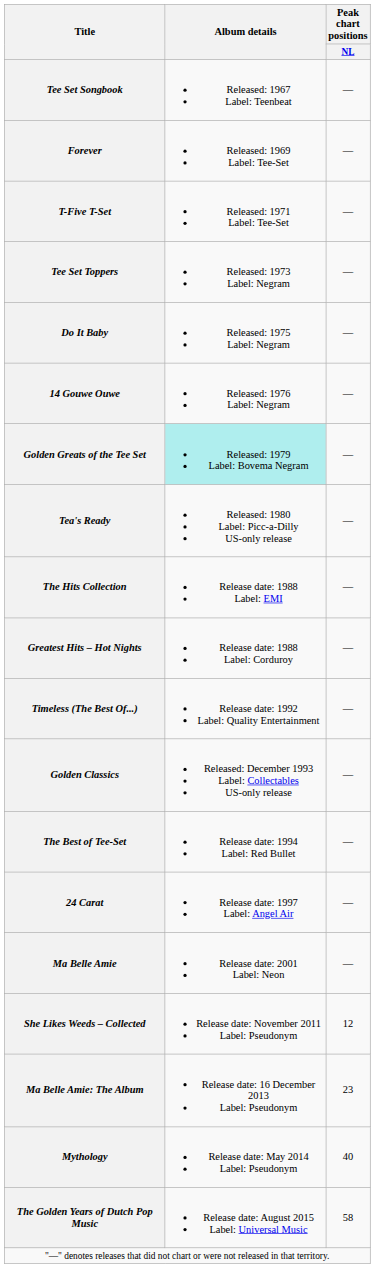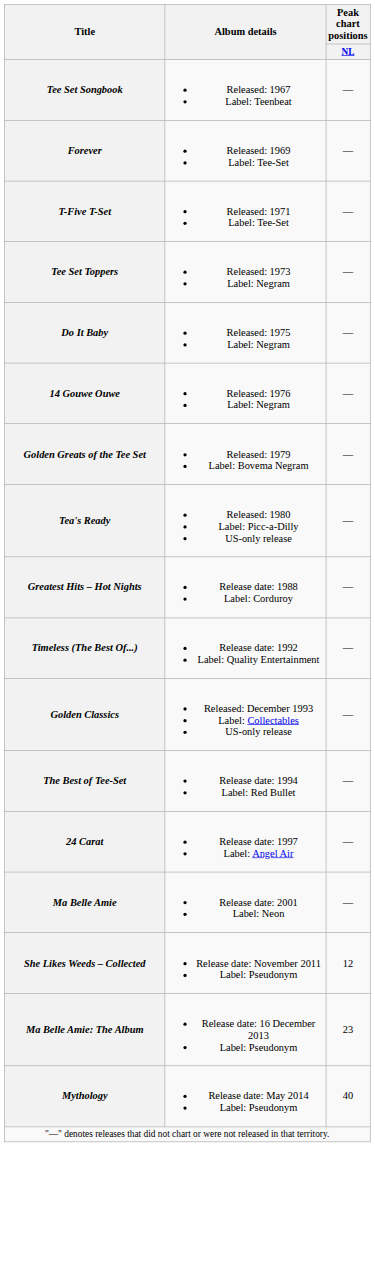Golden Greats of the Tee Set | Album details: paleturquoise background -> no background
- row: The Hits Collection | Release date: 1988 Label: EMI | —
- row: The Golden Years of Dutch Pop Music | Release date: August 2015 Label: Universal Music | 58
